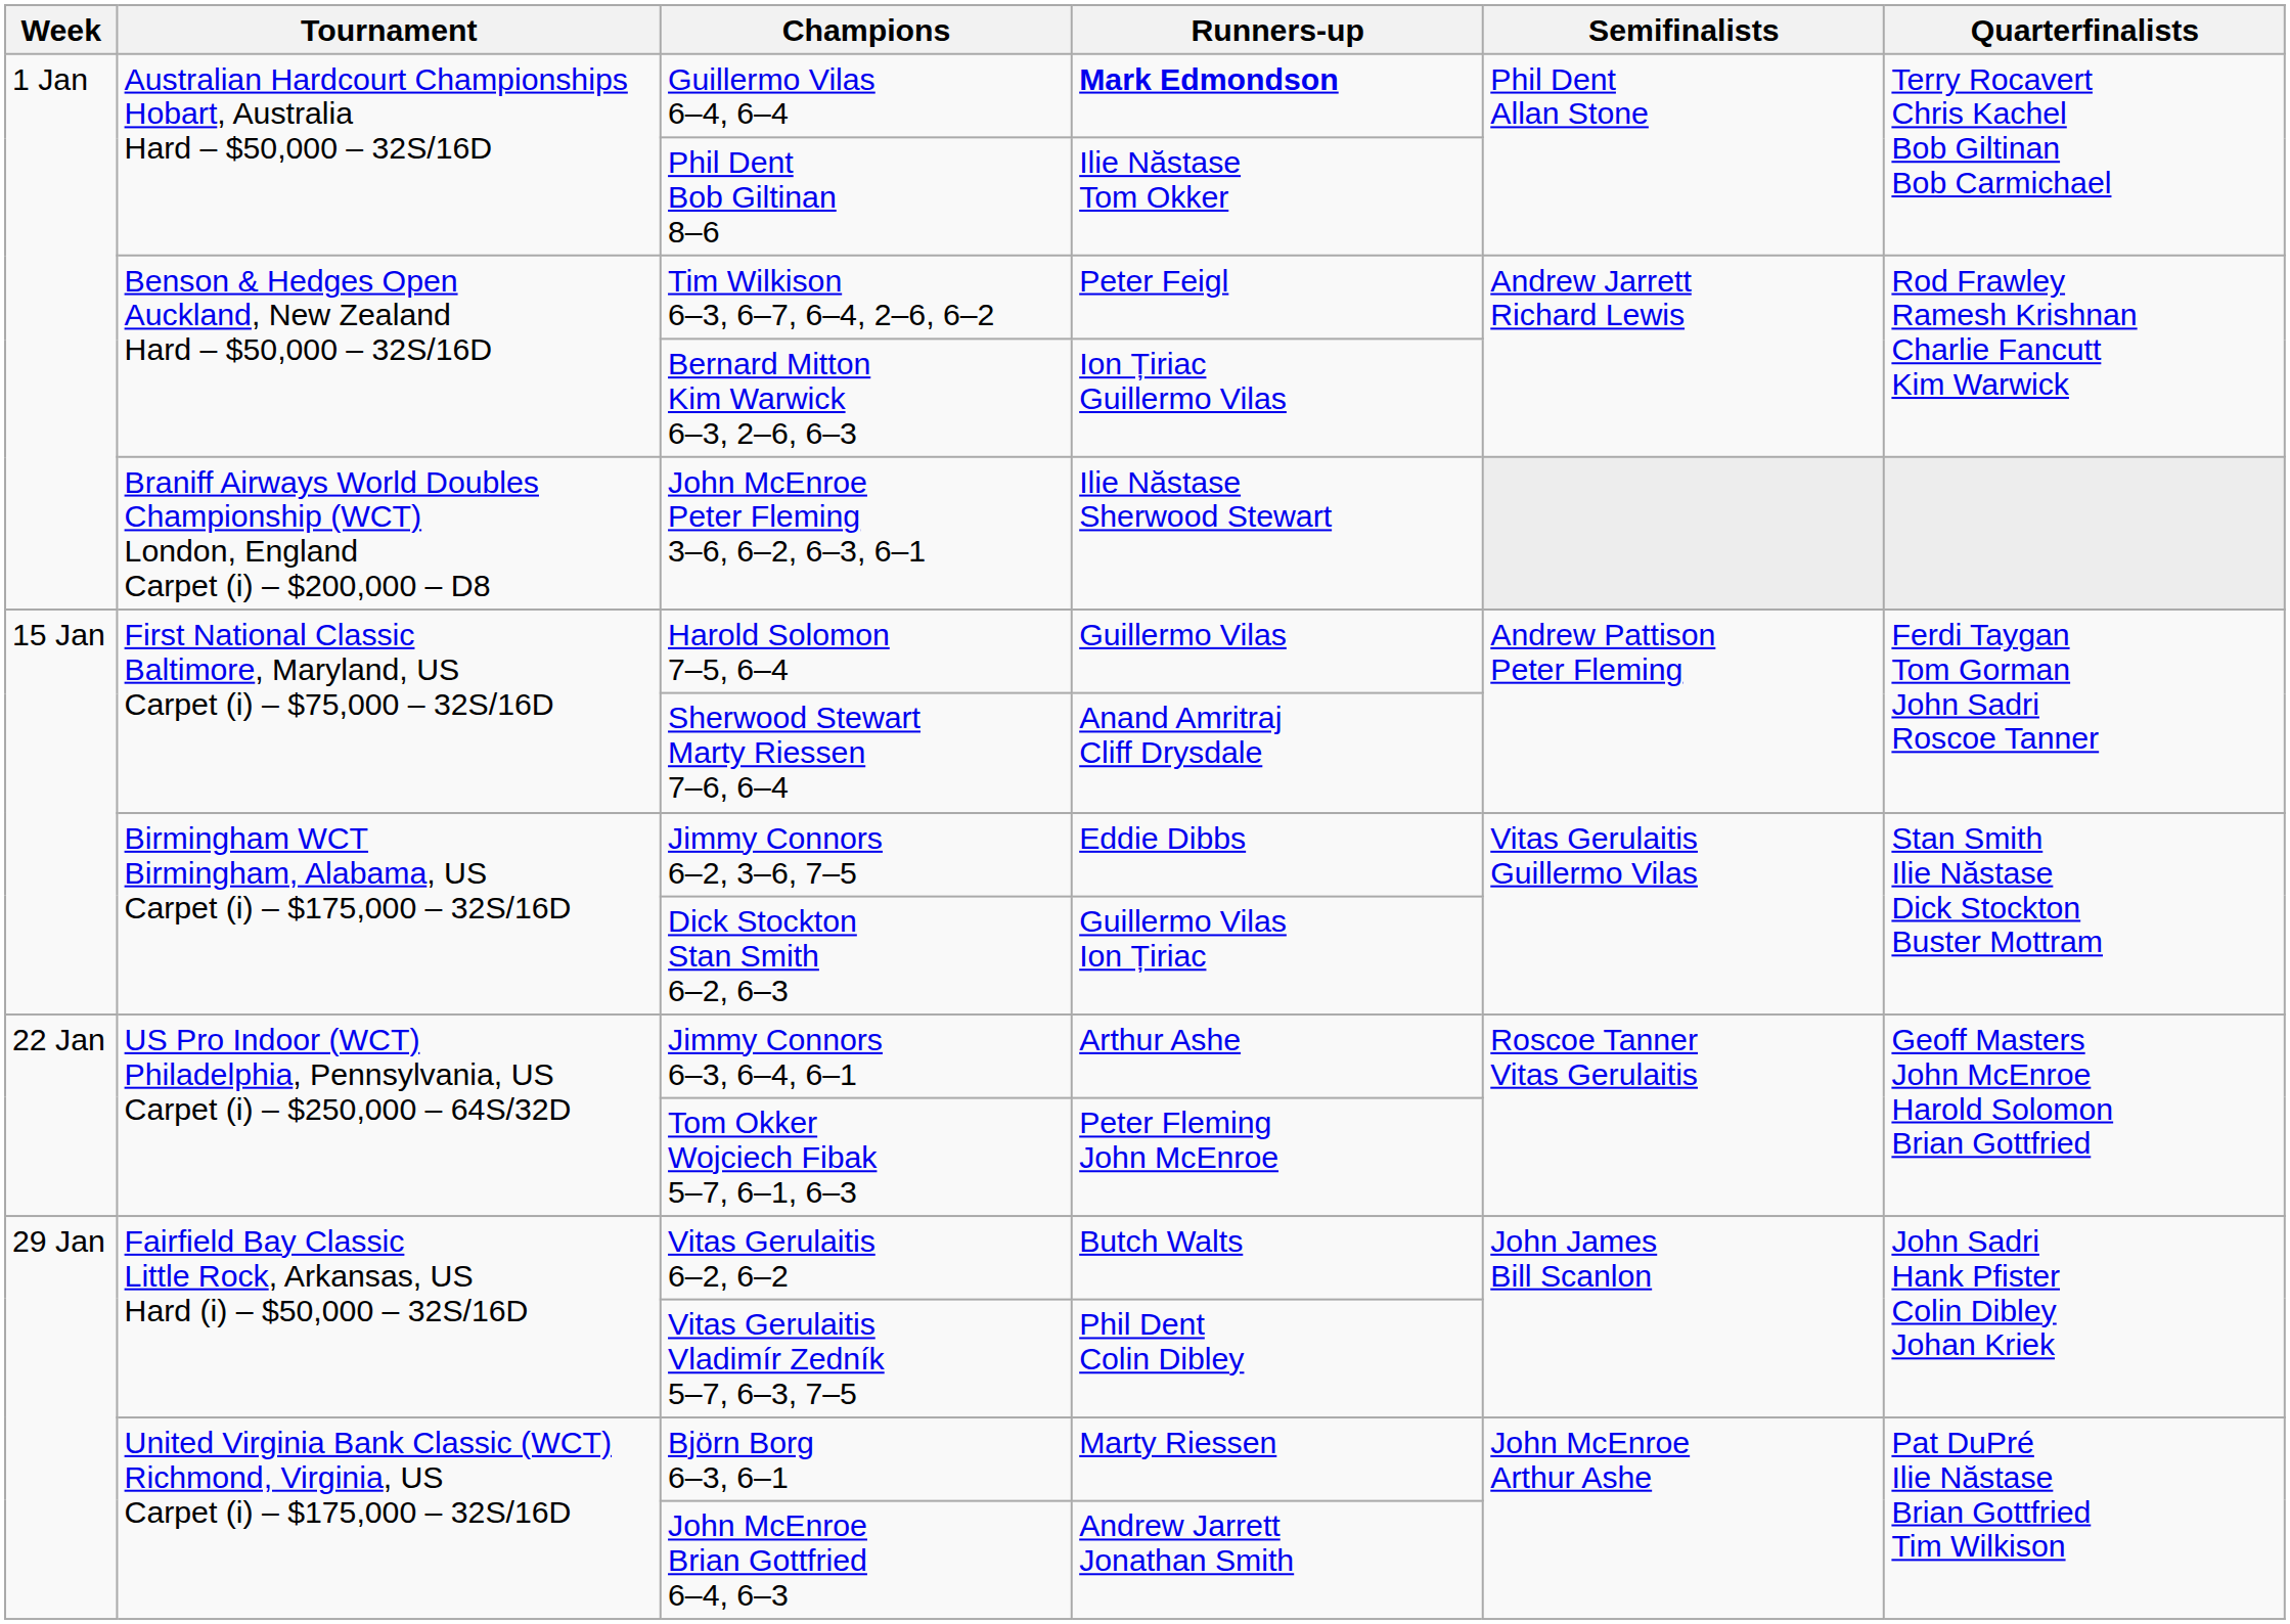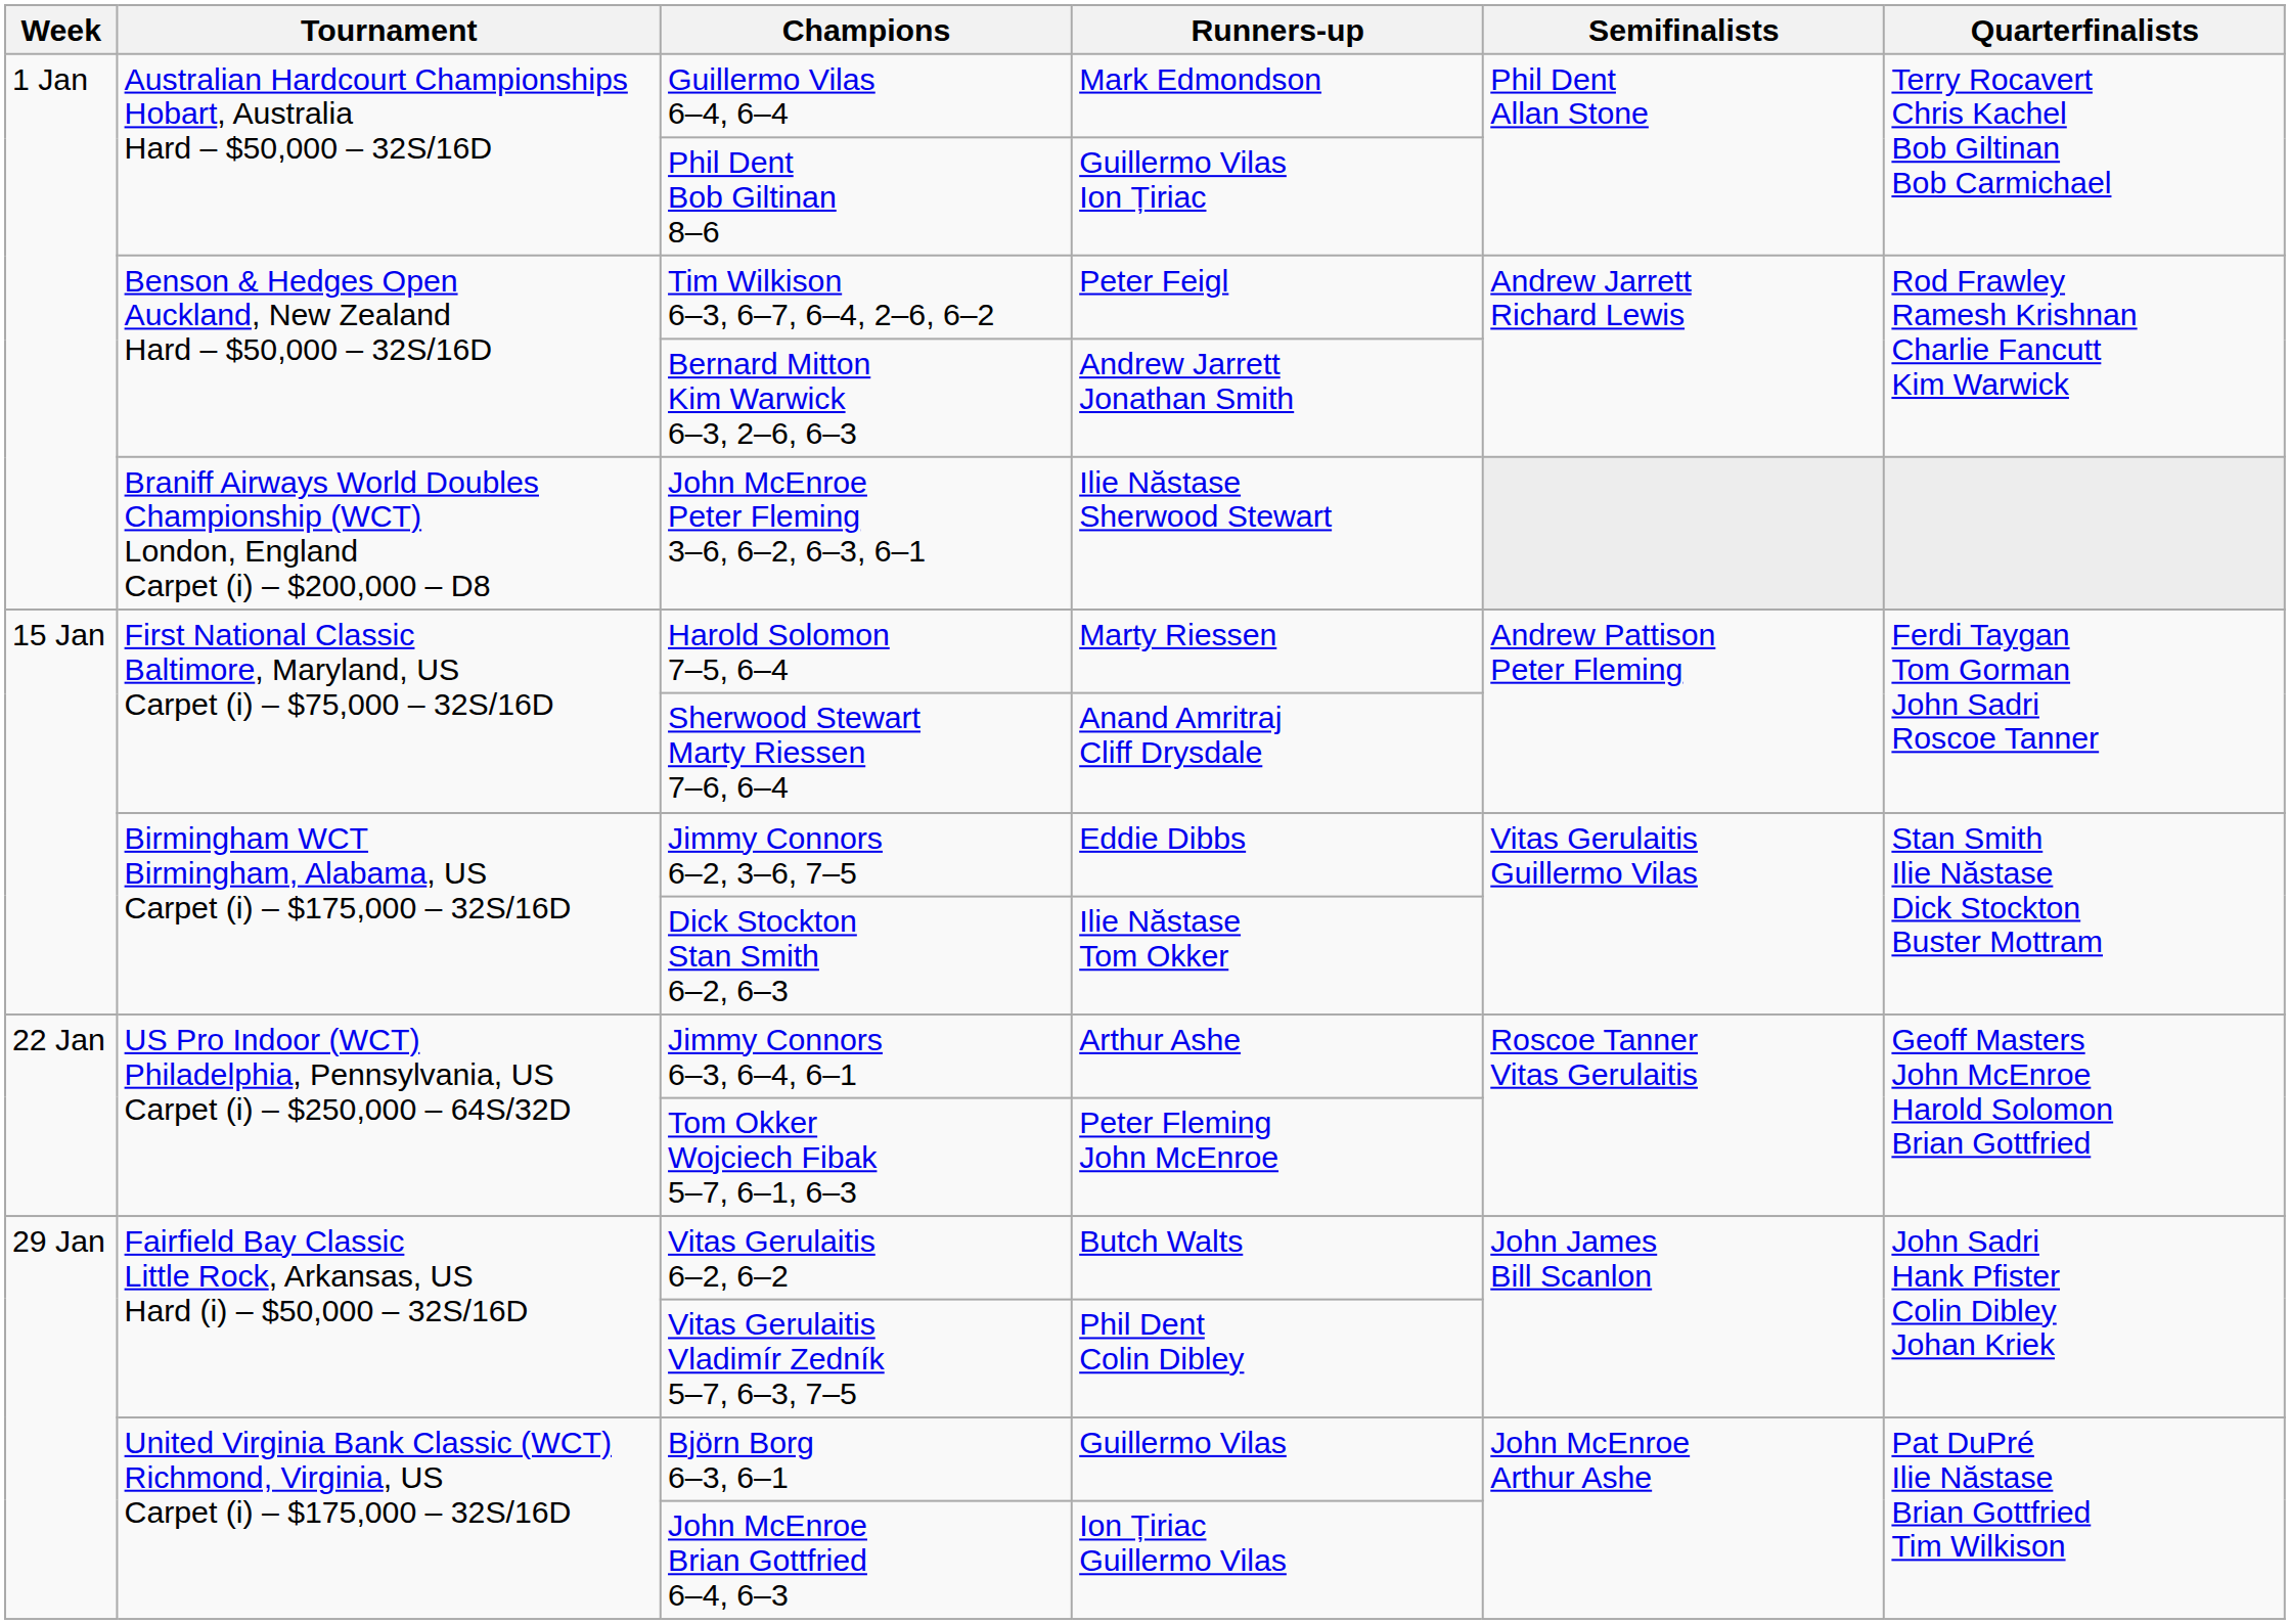Guillermo Vilas 6–4, 6–4 | Runners-up: bold -> normal
Phil Dent Bob Giltinan 8–6 | Runners-up: Ilie Năstase Tom Okker -> Guillermo Vilas Ion Țiriac
Bernard Mitton Kim Warwick 6–3, 2–6, 6–3 | Runners-up: Ion Țiriac Guillermo Vilas -> Andrew Jarrett Jonathan Smith
Harold Solomon 7–5, 6–4 | Runners-up: Guillermo Vilas -> Marty Riessen
Dick Stockton Stan Smith 6–2, 6–3 | Runners-up: Guillermo Vilas Ion Țiriac -> Ilie Năstase Tom Okker
Björn Borg 6–3, 6–1 | Runners-up: Marty Riessen -> Guillermo Vilas
John McEnroe Brian Gottfried 6–4, 6–3 | Runners-up: Andrew Jarrett Jonathan Smith -> Ion Țiriac Guillermo Vilas
